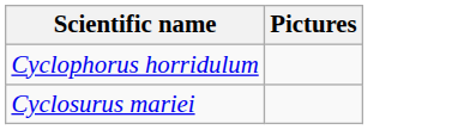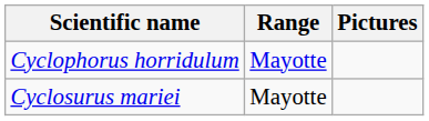+ column: Range | Mayotte | Mayotte
